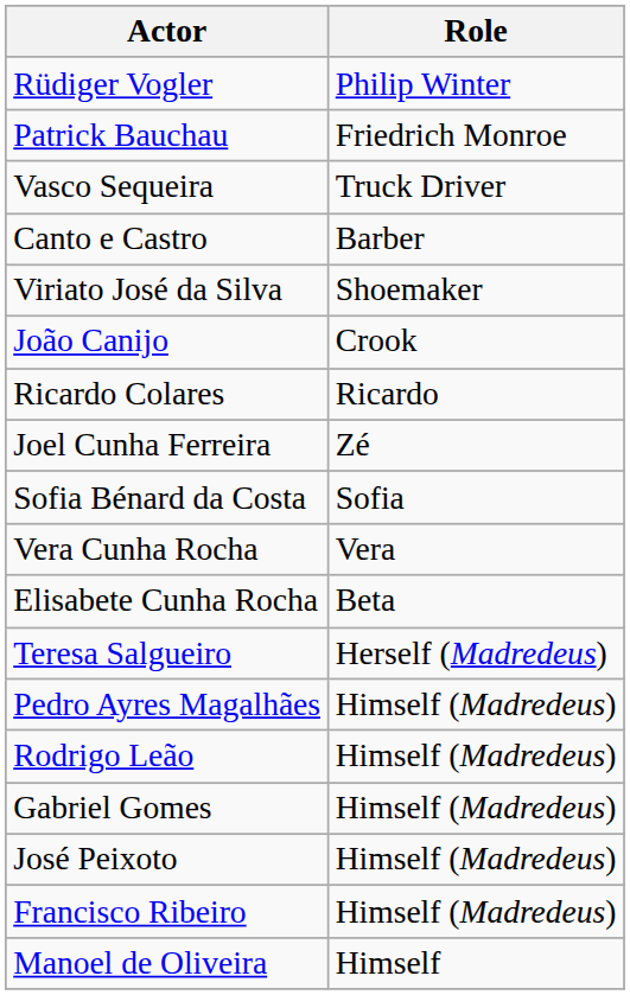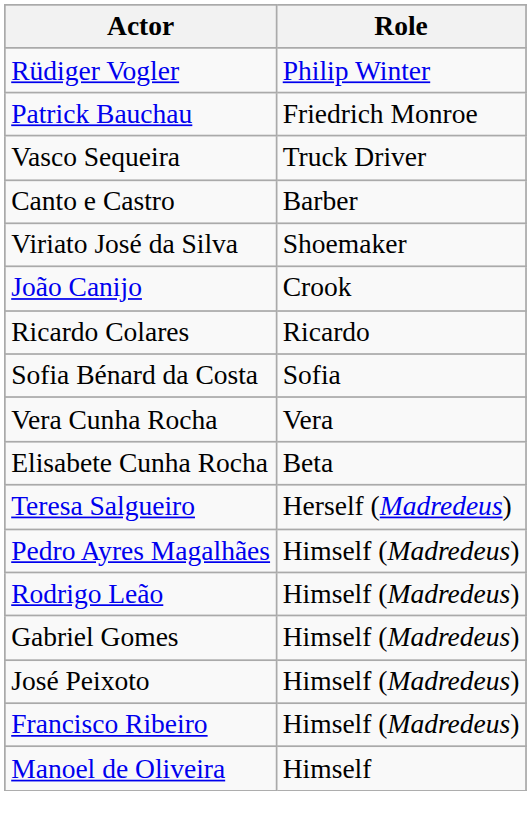- row: Joel Cunha Ferreira | Zé
